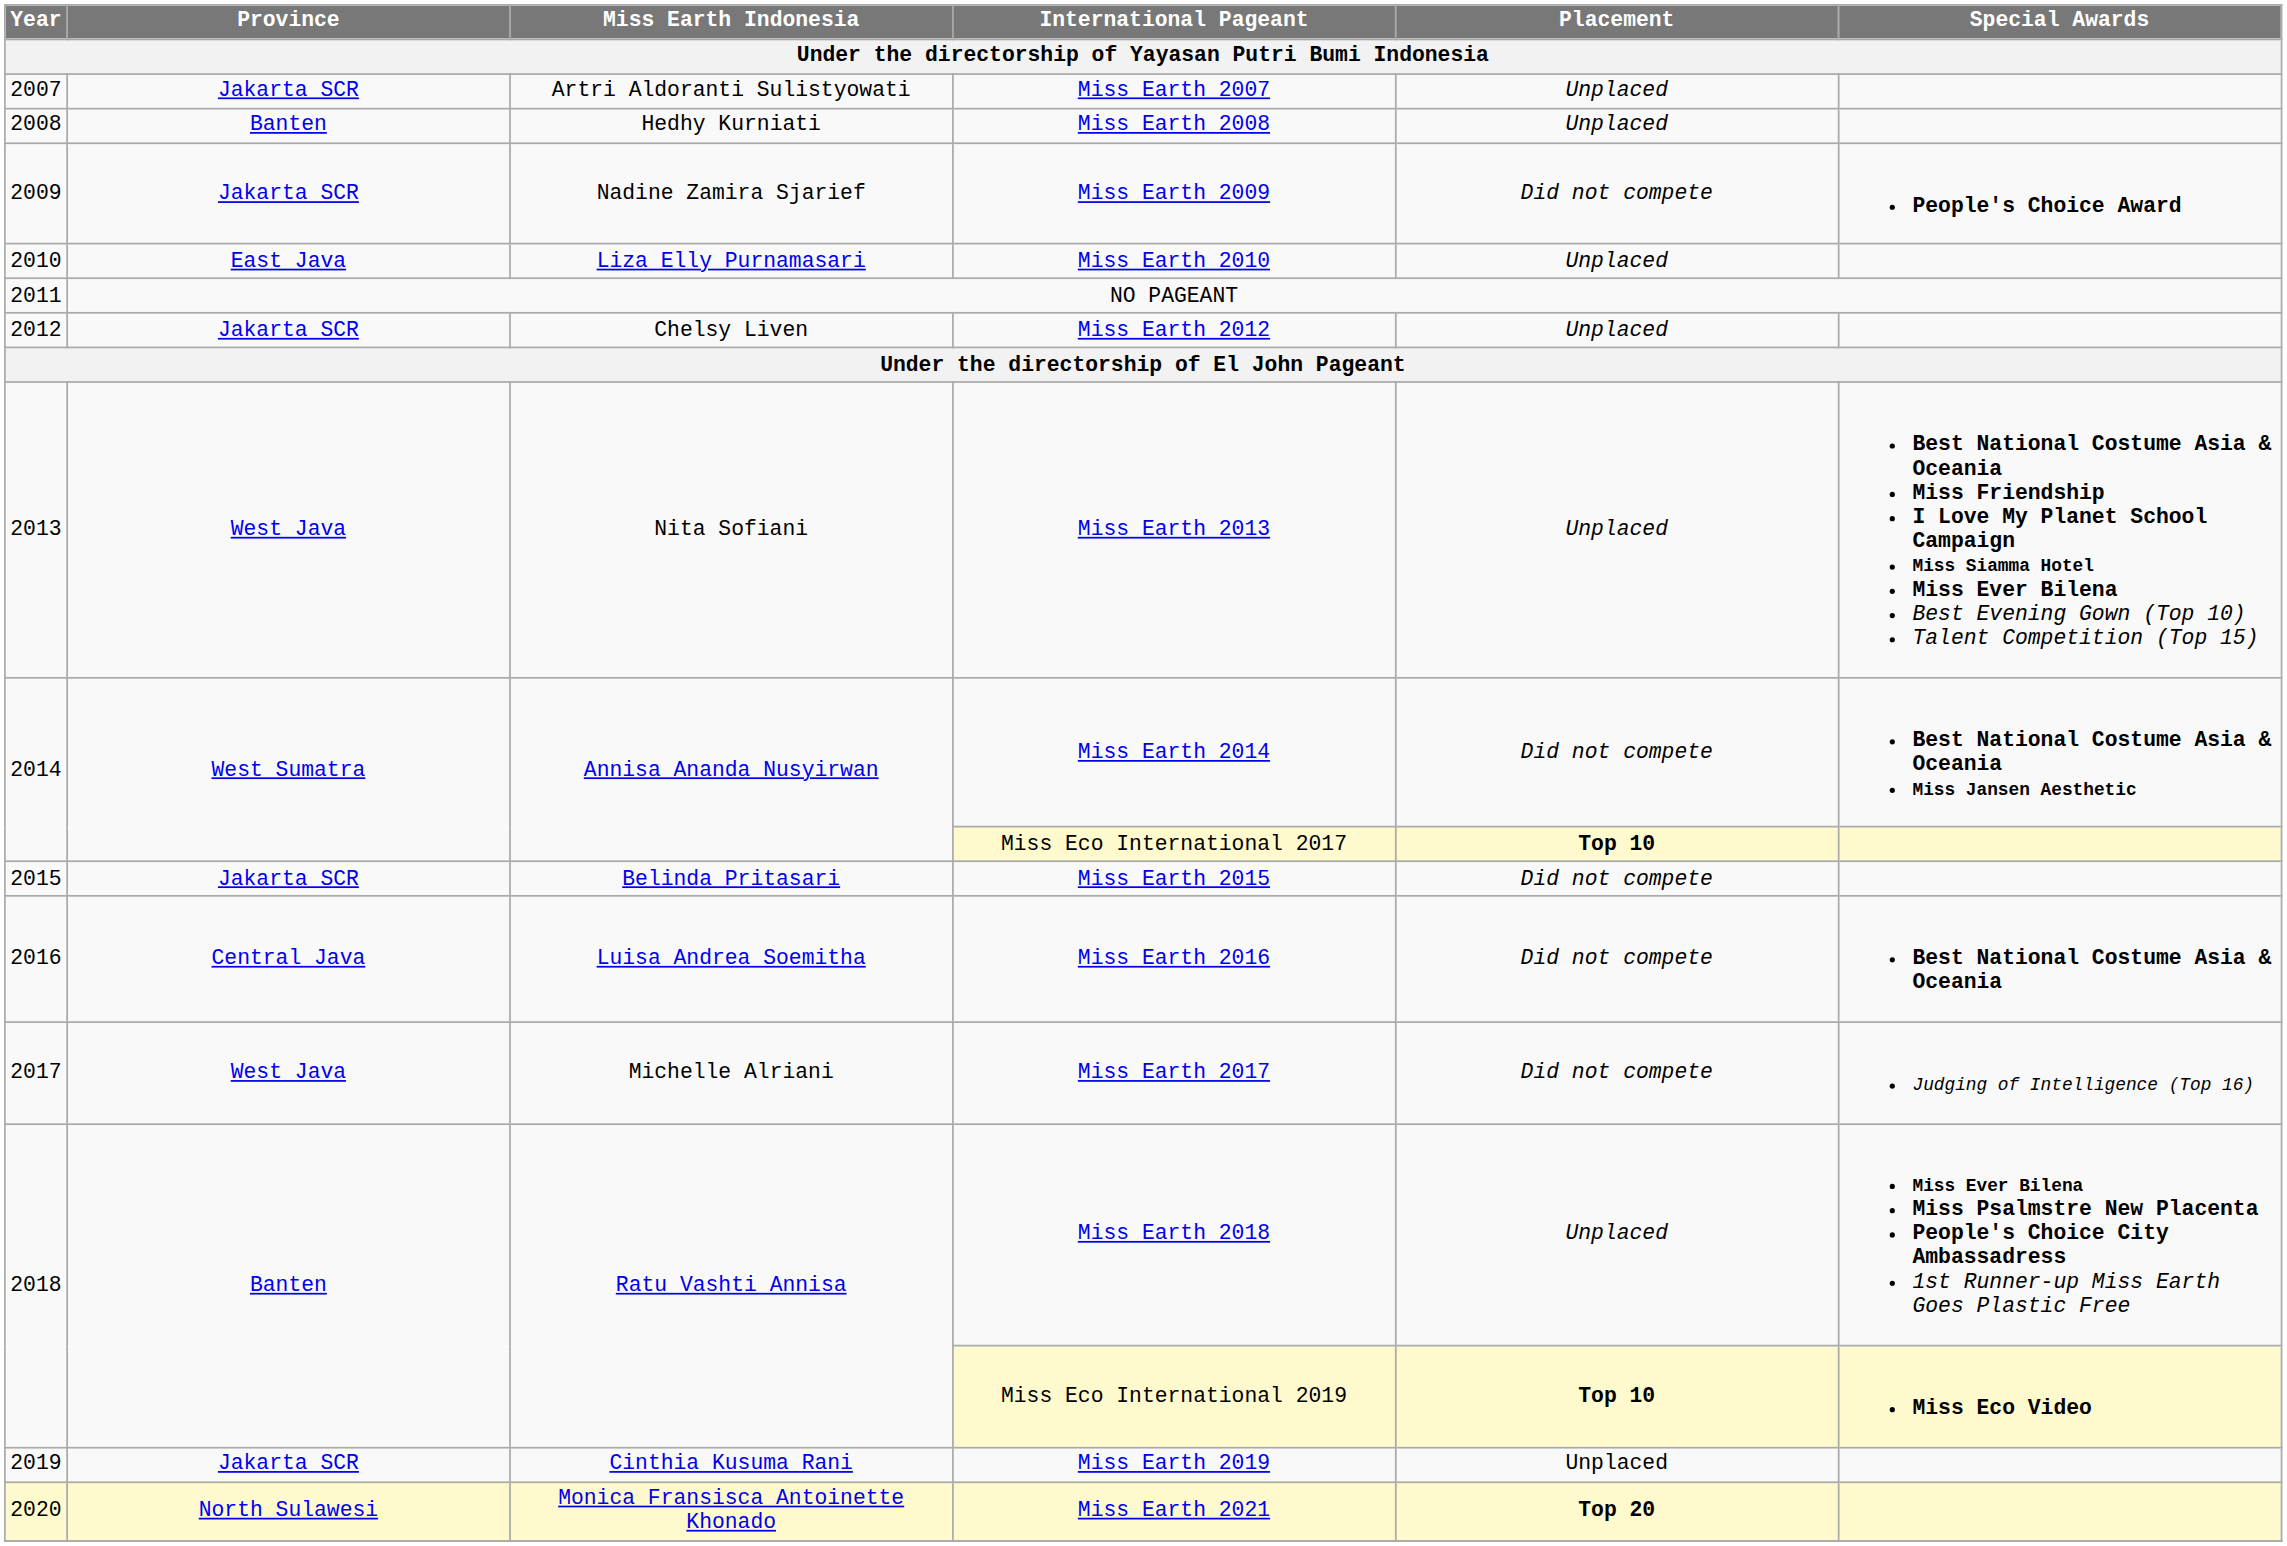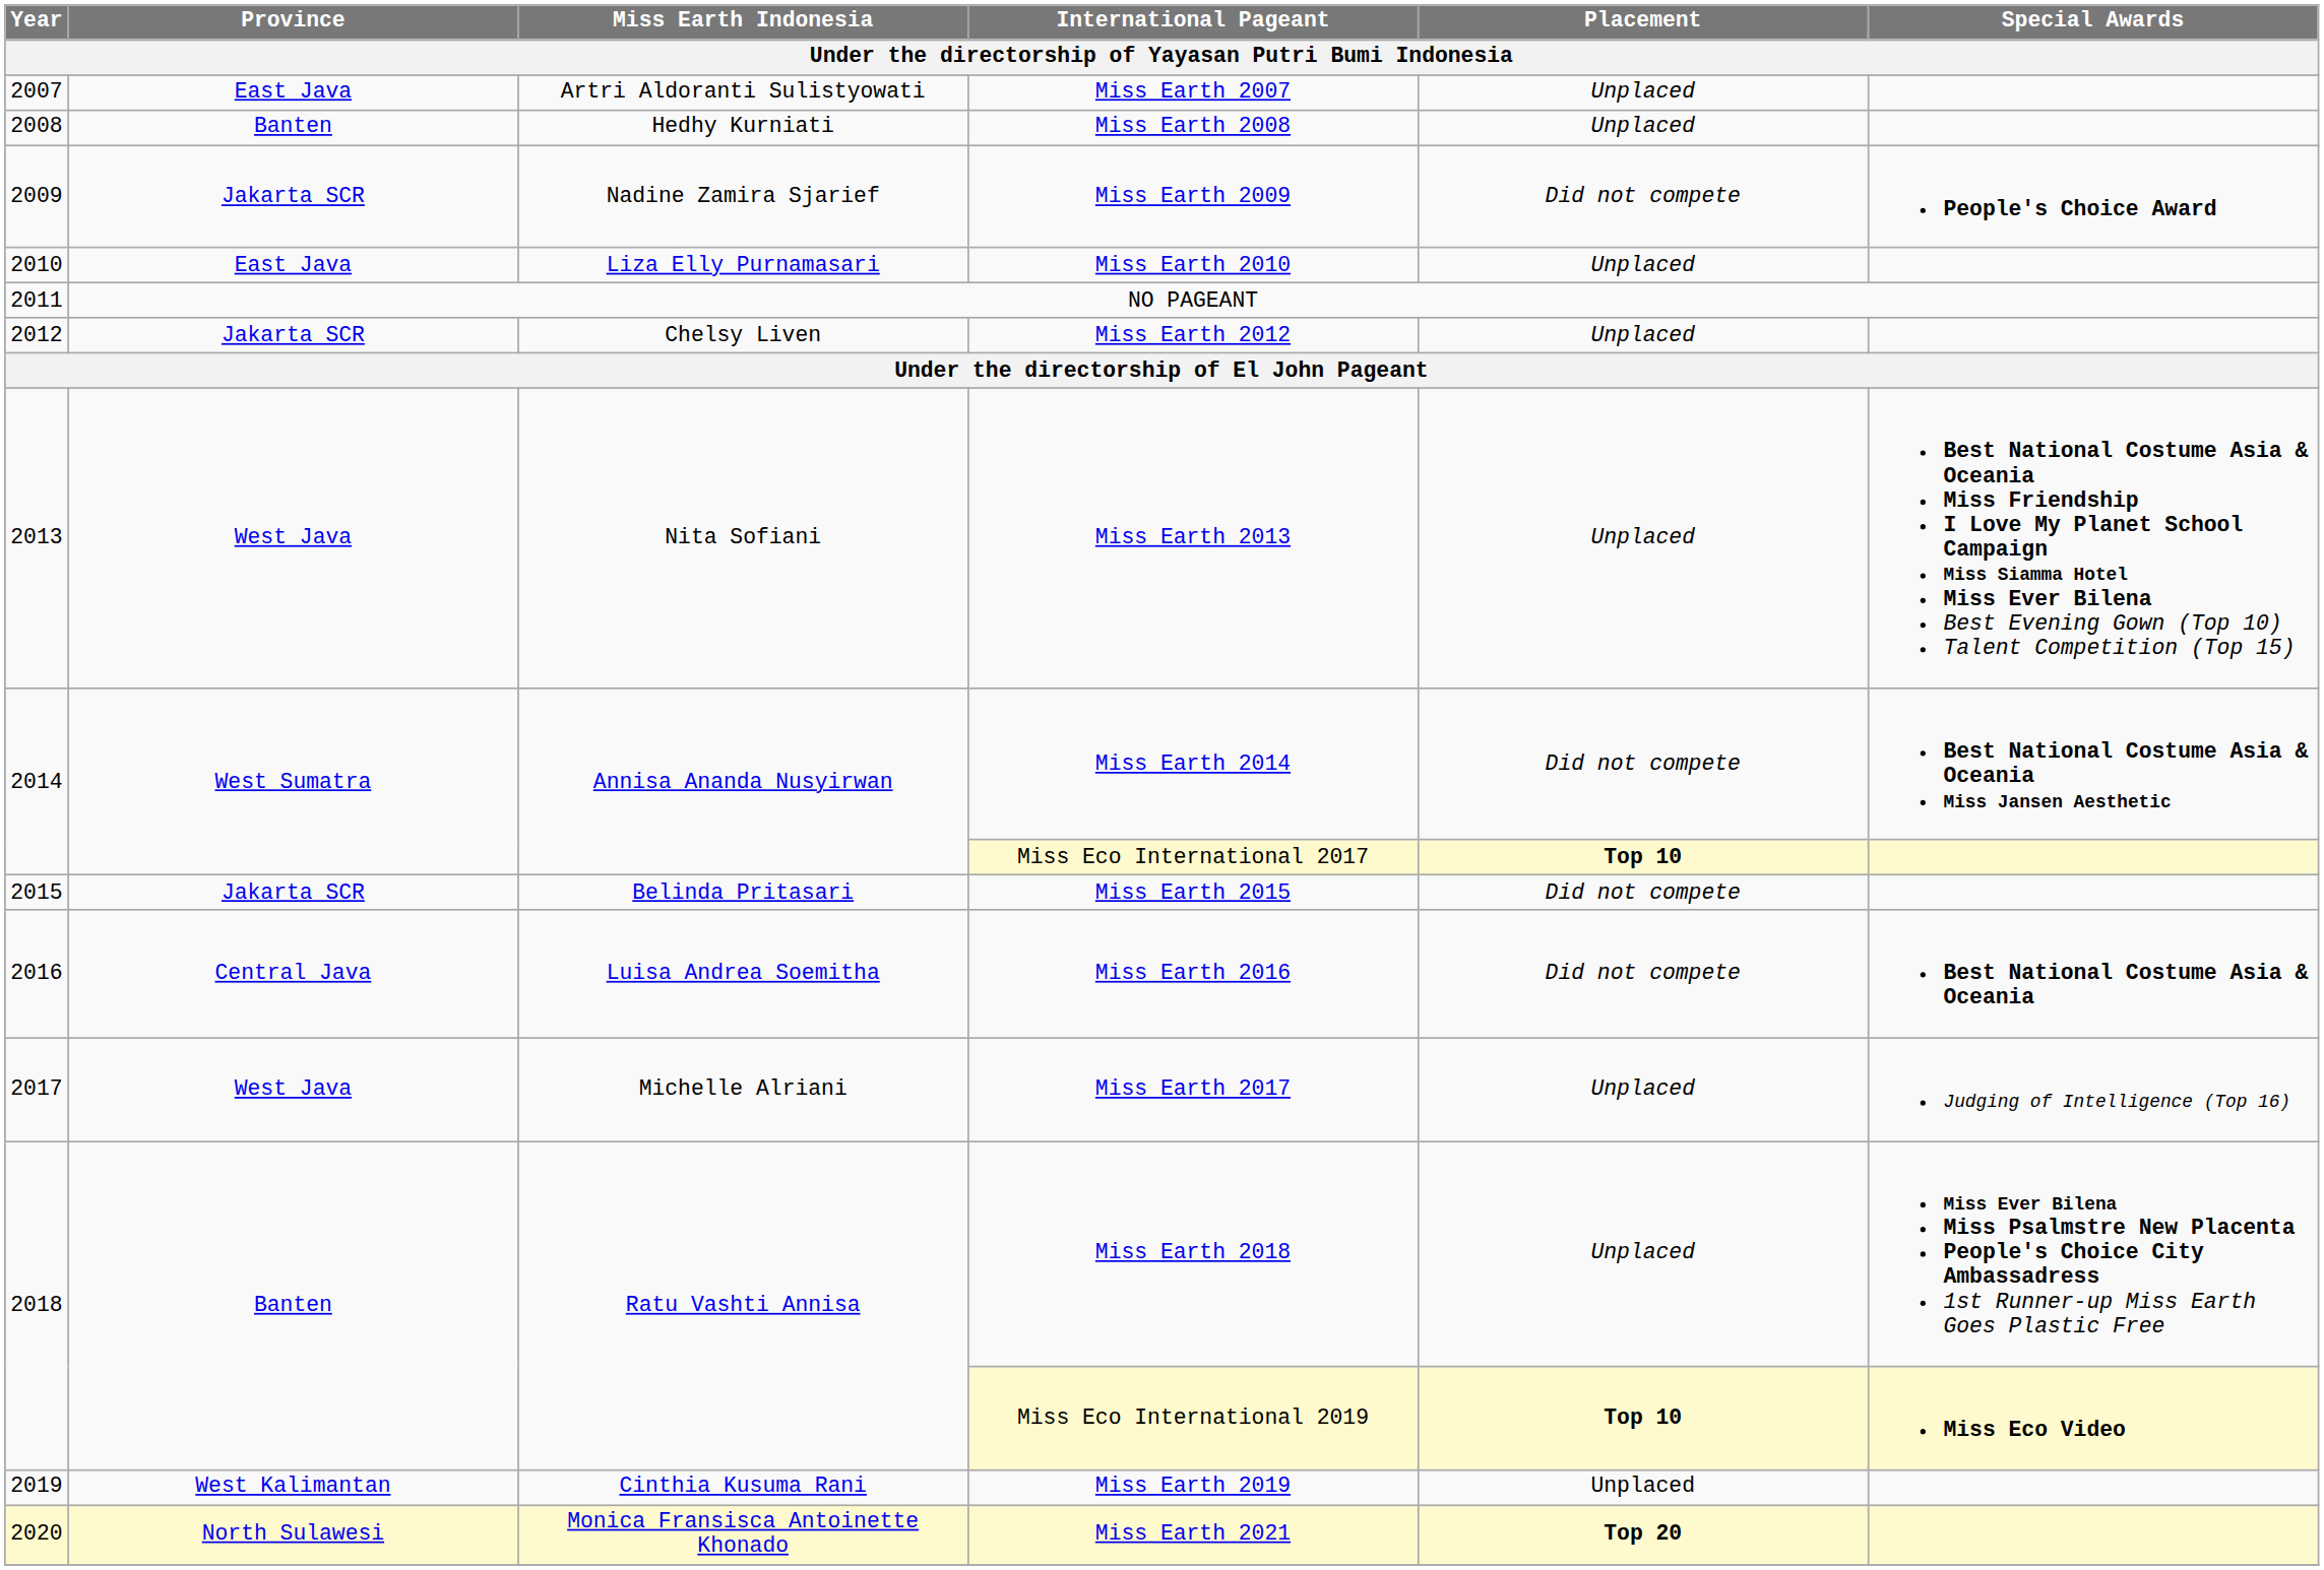Miss Earth 2007 | column 2: Jakarta SCR -> East Java
Miss Earth 2017 | column 5: Did not compete -> Unplaced
Miss Earth 2019 | column 2: Jakarta SCR -> West Kalimantan
